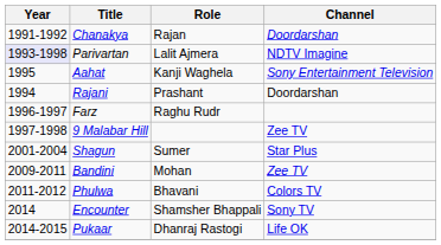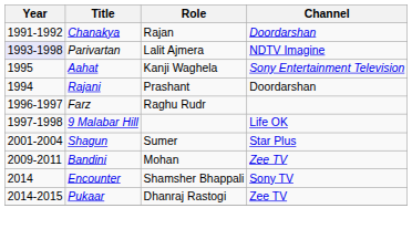9 Malabar Hill | Channel: Zee TV -> Life OK
- row: 2011-2012 | Phulwa | Bhavani | Colors TV
Pukaar | Channel: Life OK -> Zee TV
